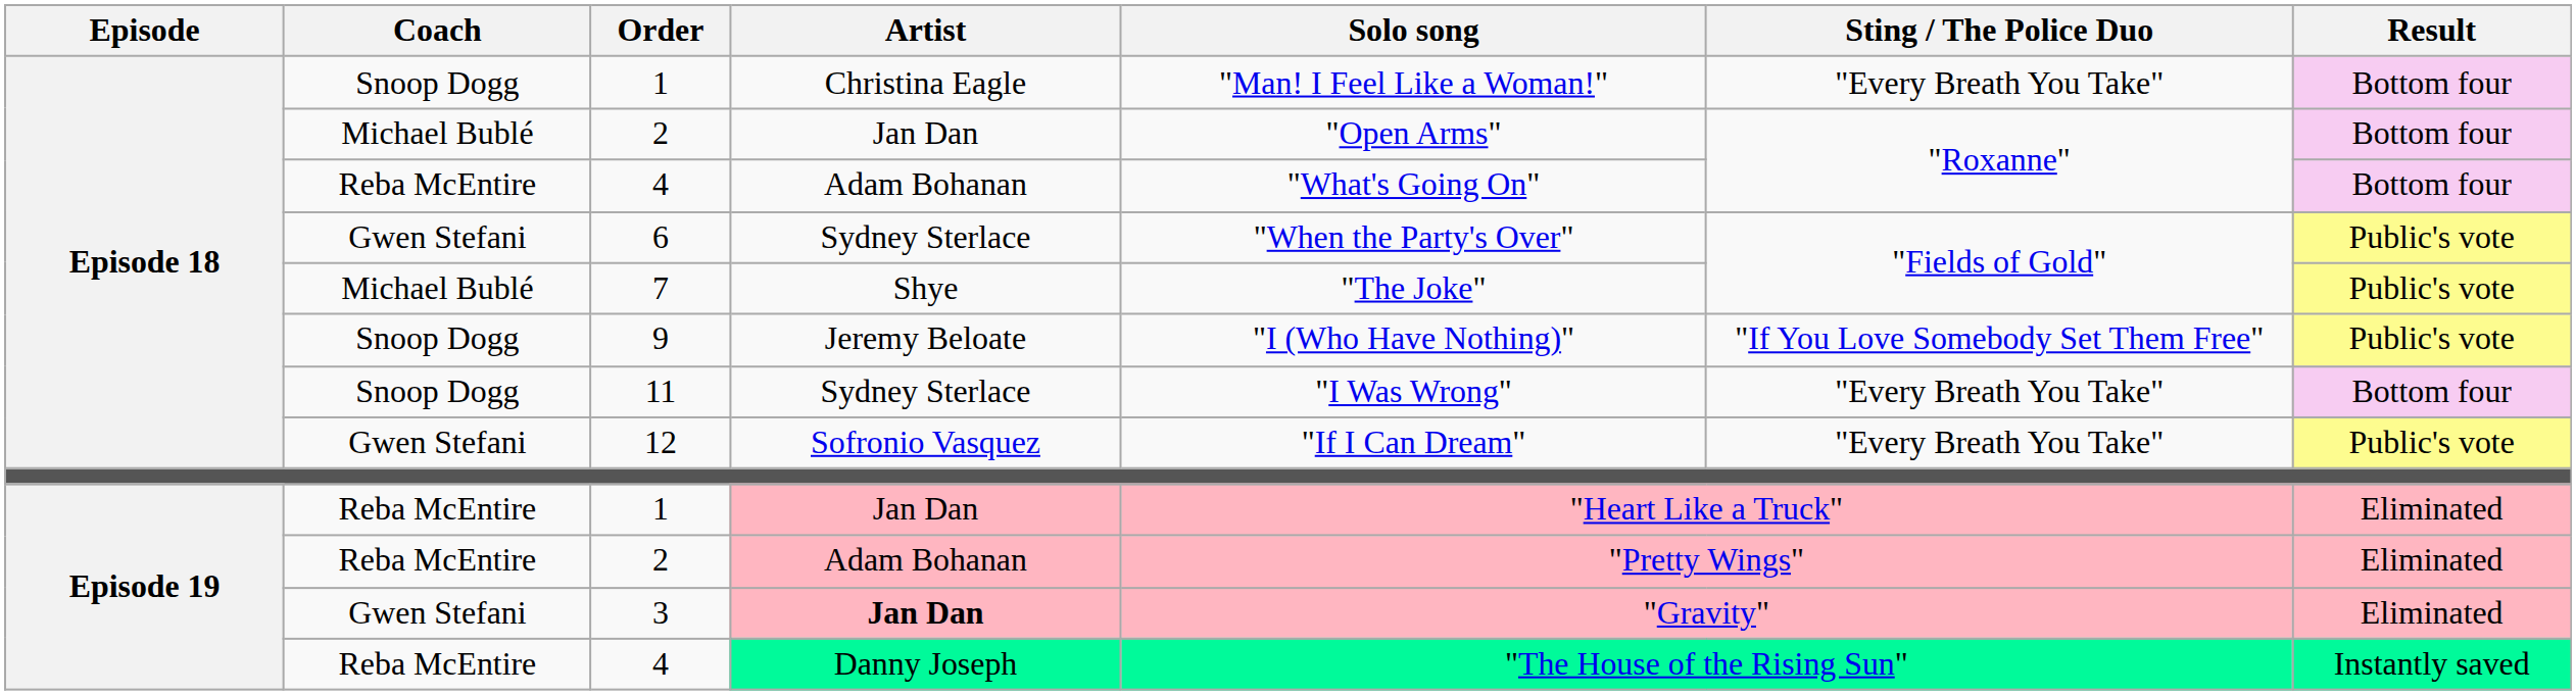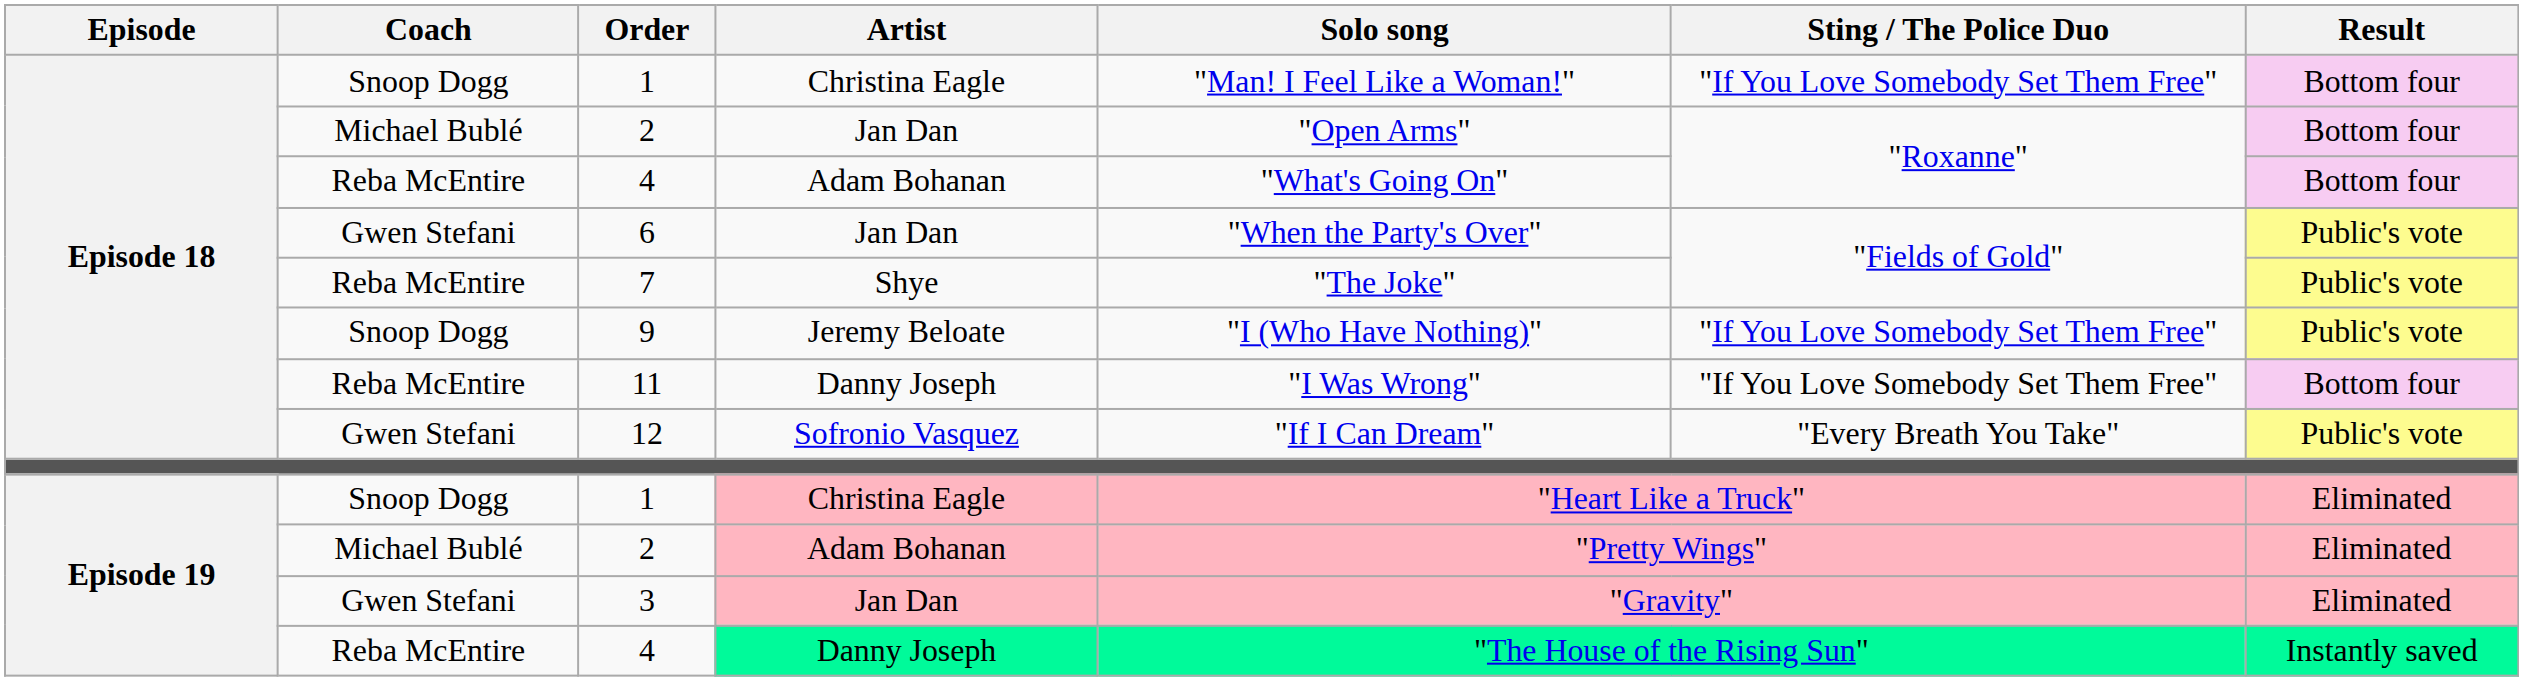Episode 18 / 1 | Sting / The Police Duo: "Every Breath You Take" -> "If You Love Somebody Set Them Free"
6 | Artist: Sydney Sterlace -> Jan Dan
7 | Coach: Michael Bublé -> Reba McEntire
11 | Coach: Snoop Dogg -> Reba McEntire
11 | Artist: Sydney Sterlace -> Danny Joseph
11 | Sting / The Police Duo: "Every Breath You Take" -> "If You Love Somebody Set Them Free"
Episode 19 / 1 | Coach: Reba McEntire -> Snoop Dogg
Episode 19 / 1 | Artist: Jan Dan -> Christina Eagle
Episode 19 / 2 | Coach: Reba McEntire -> Michael Bublé
3 | Artist: bold -> normal
